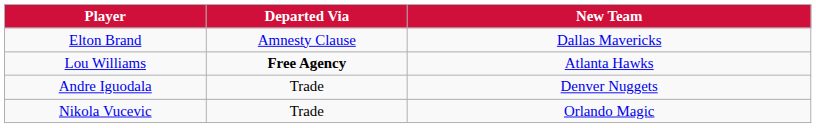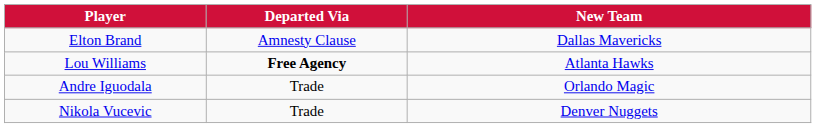Andre Iguodala | New Team: Denver Nuggets -> Orlando Magic
Nikola Vucevic | New Team: Orlando Magic -> Denver Nuggets
